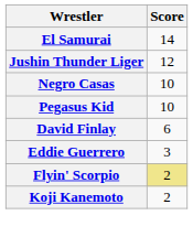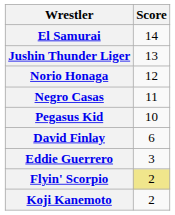Jushin Thunder Liger | Score: 12 -> 13
+ row: Norio Honaga | 12
Negro Casas | Score: 10 -> 11
